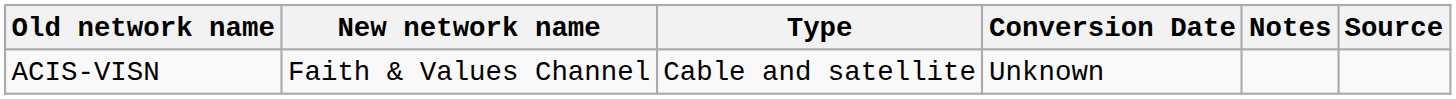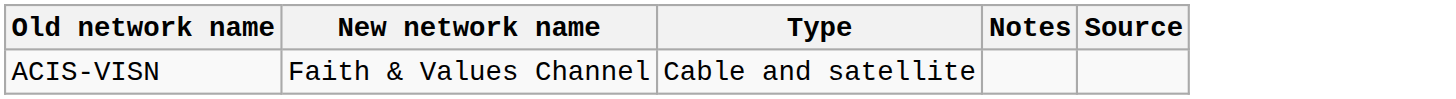- column: Conversion Date | Unknown
